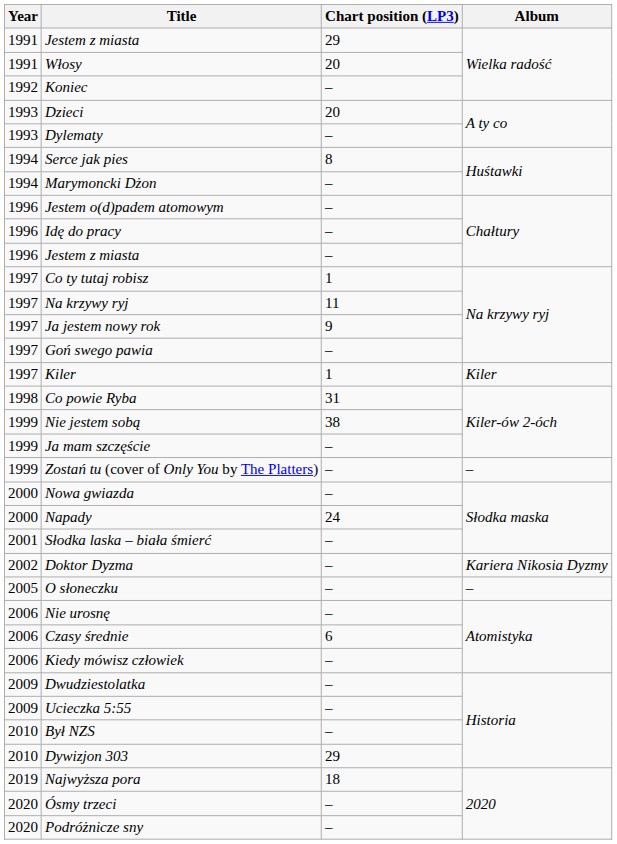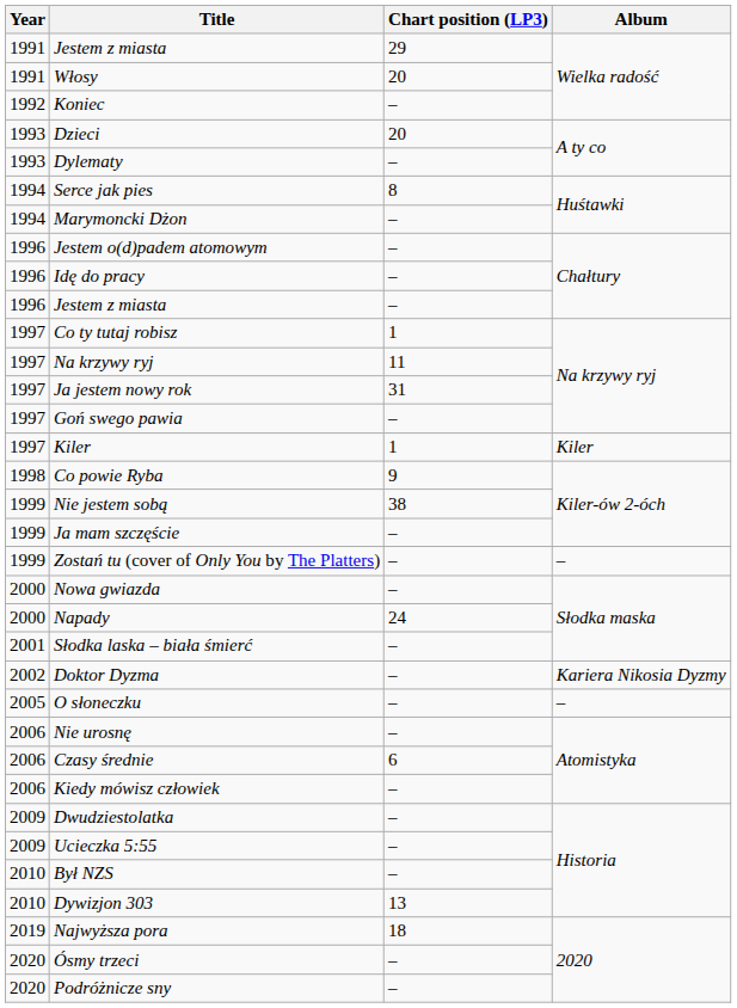Ja jestem nowy rok | Chart position (LP3): 9 -> 31
Co powie Ryba | Chart position (LP3): 31 -> 9
Dywizjon 303 | Chart position (LP3): 29 -> 13
